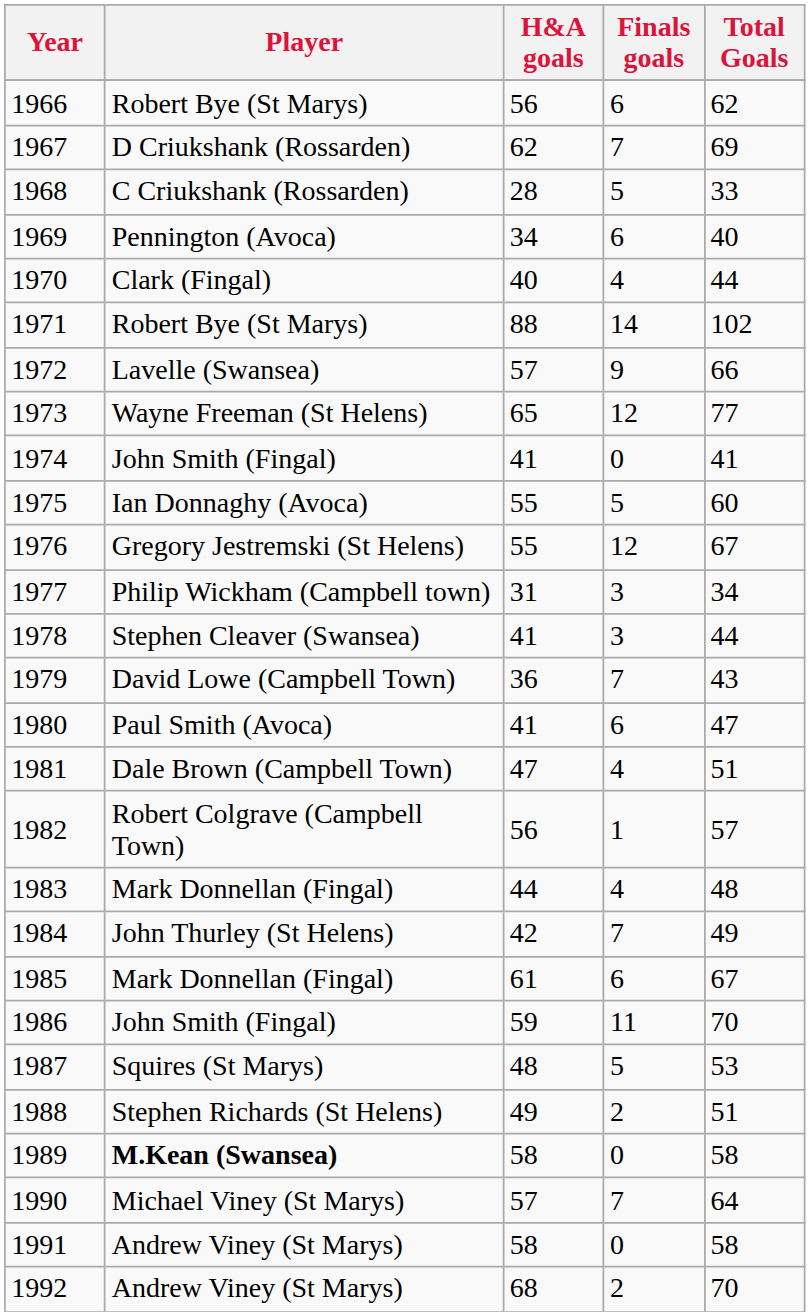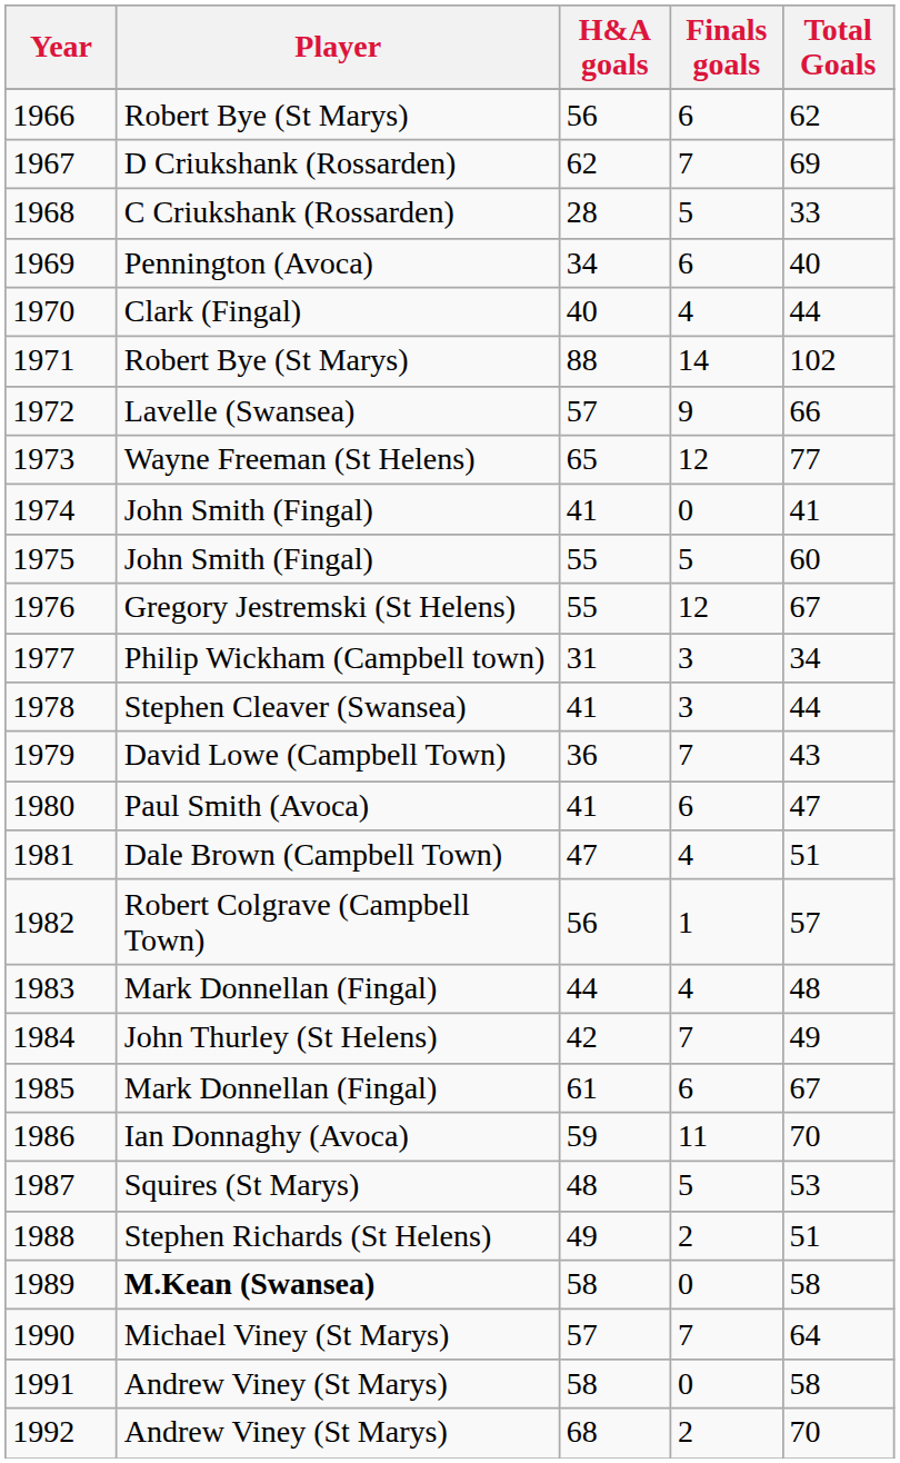1975 | Player: Ian Donnaghy (Avoca) -> John Smith (Fingal)
1986 | Player: John Smith (Fingal) -> Ian Donnaghy (Avoca)
